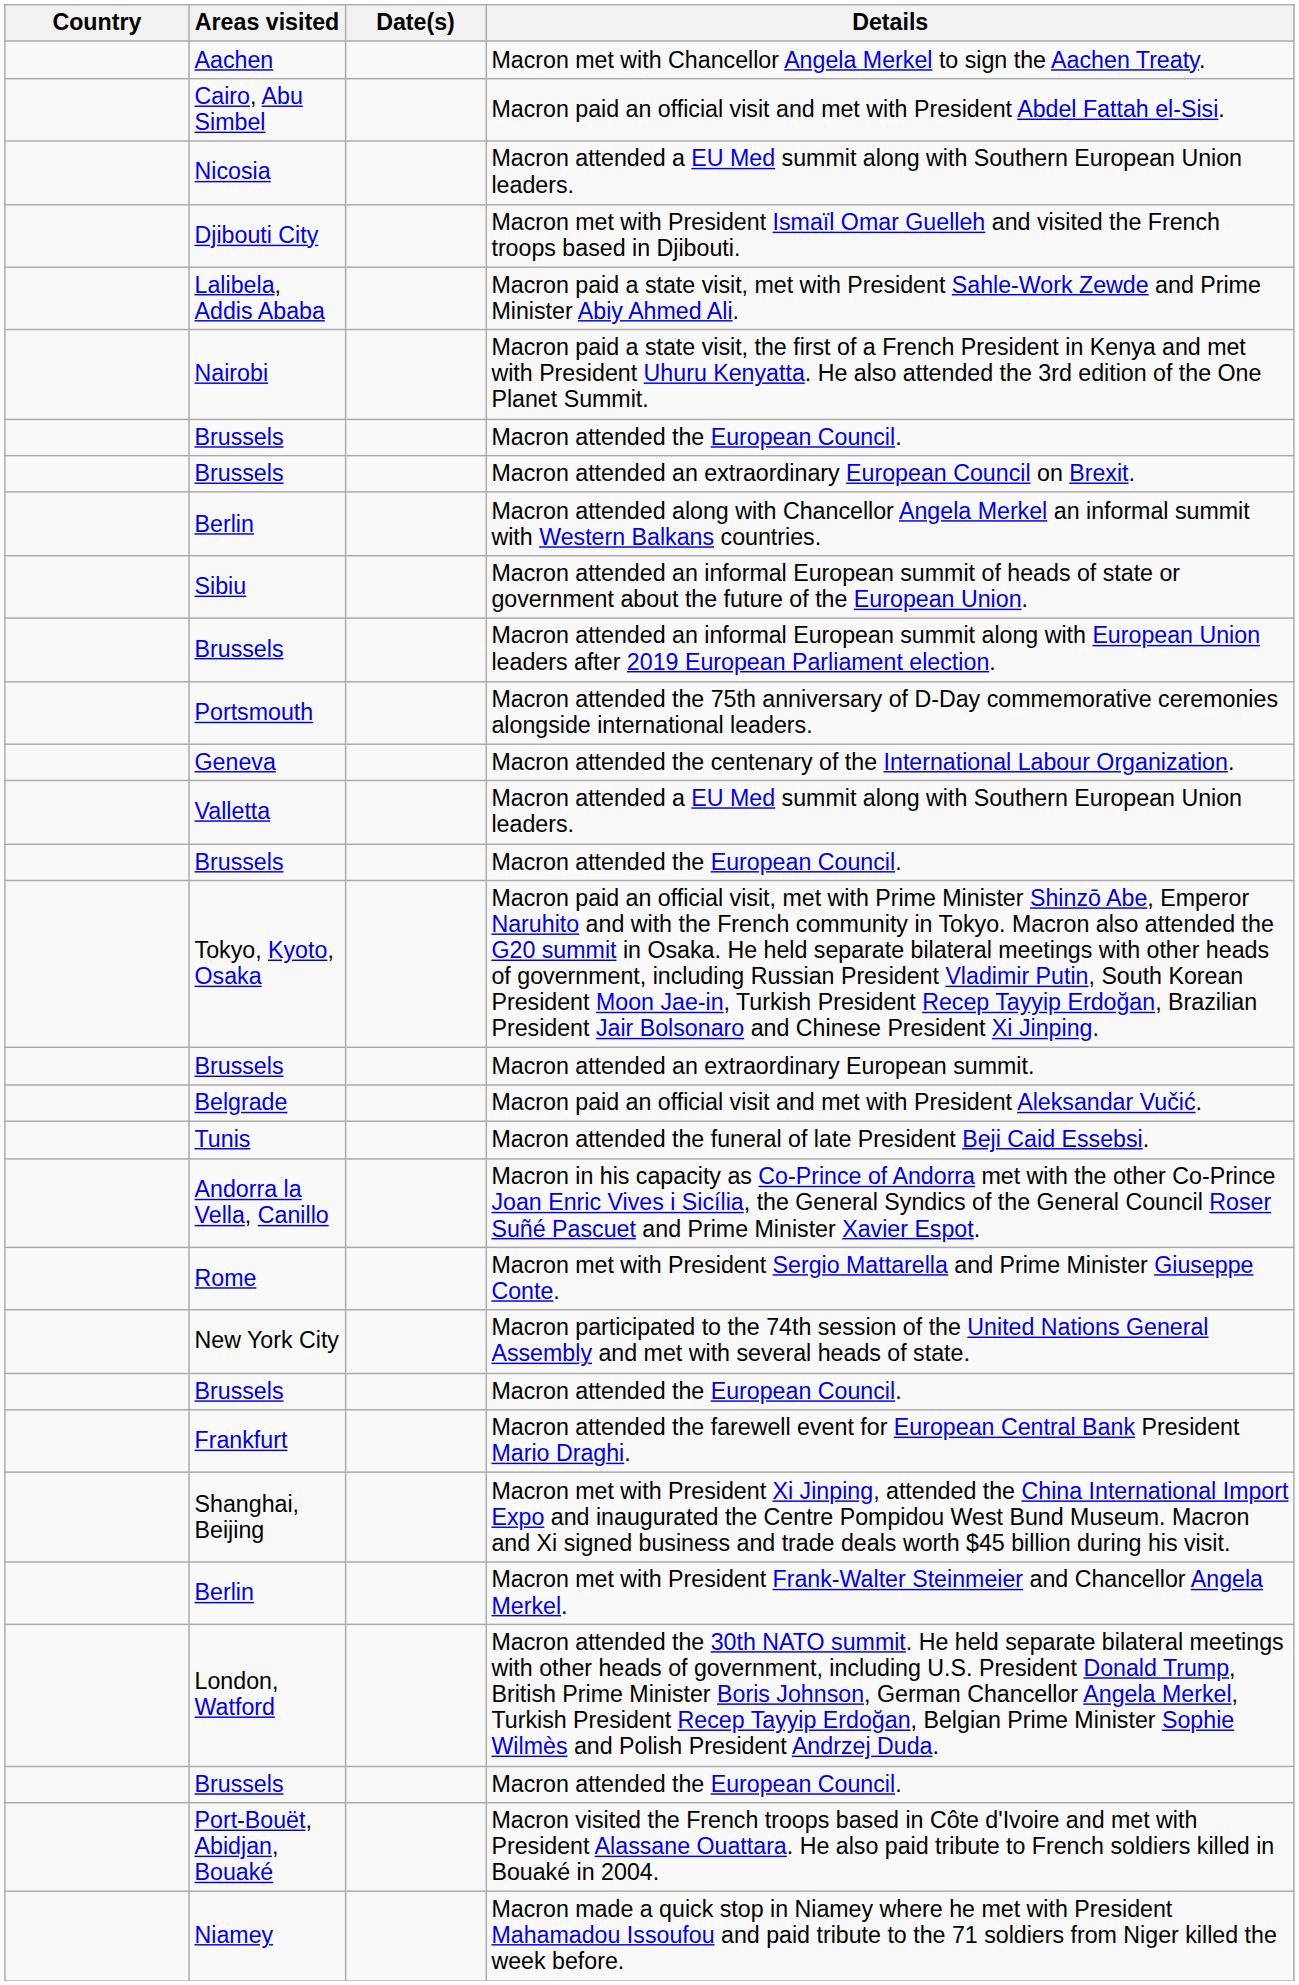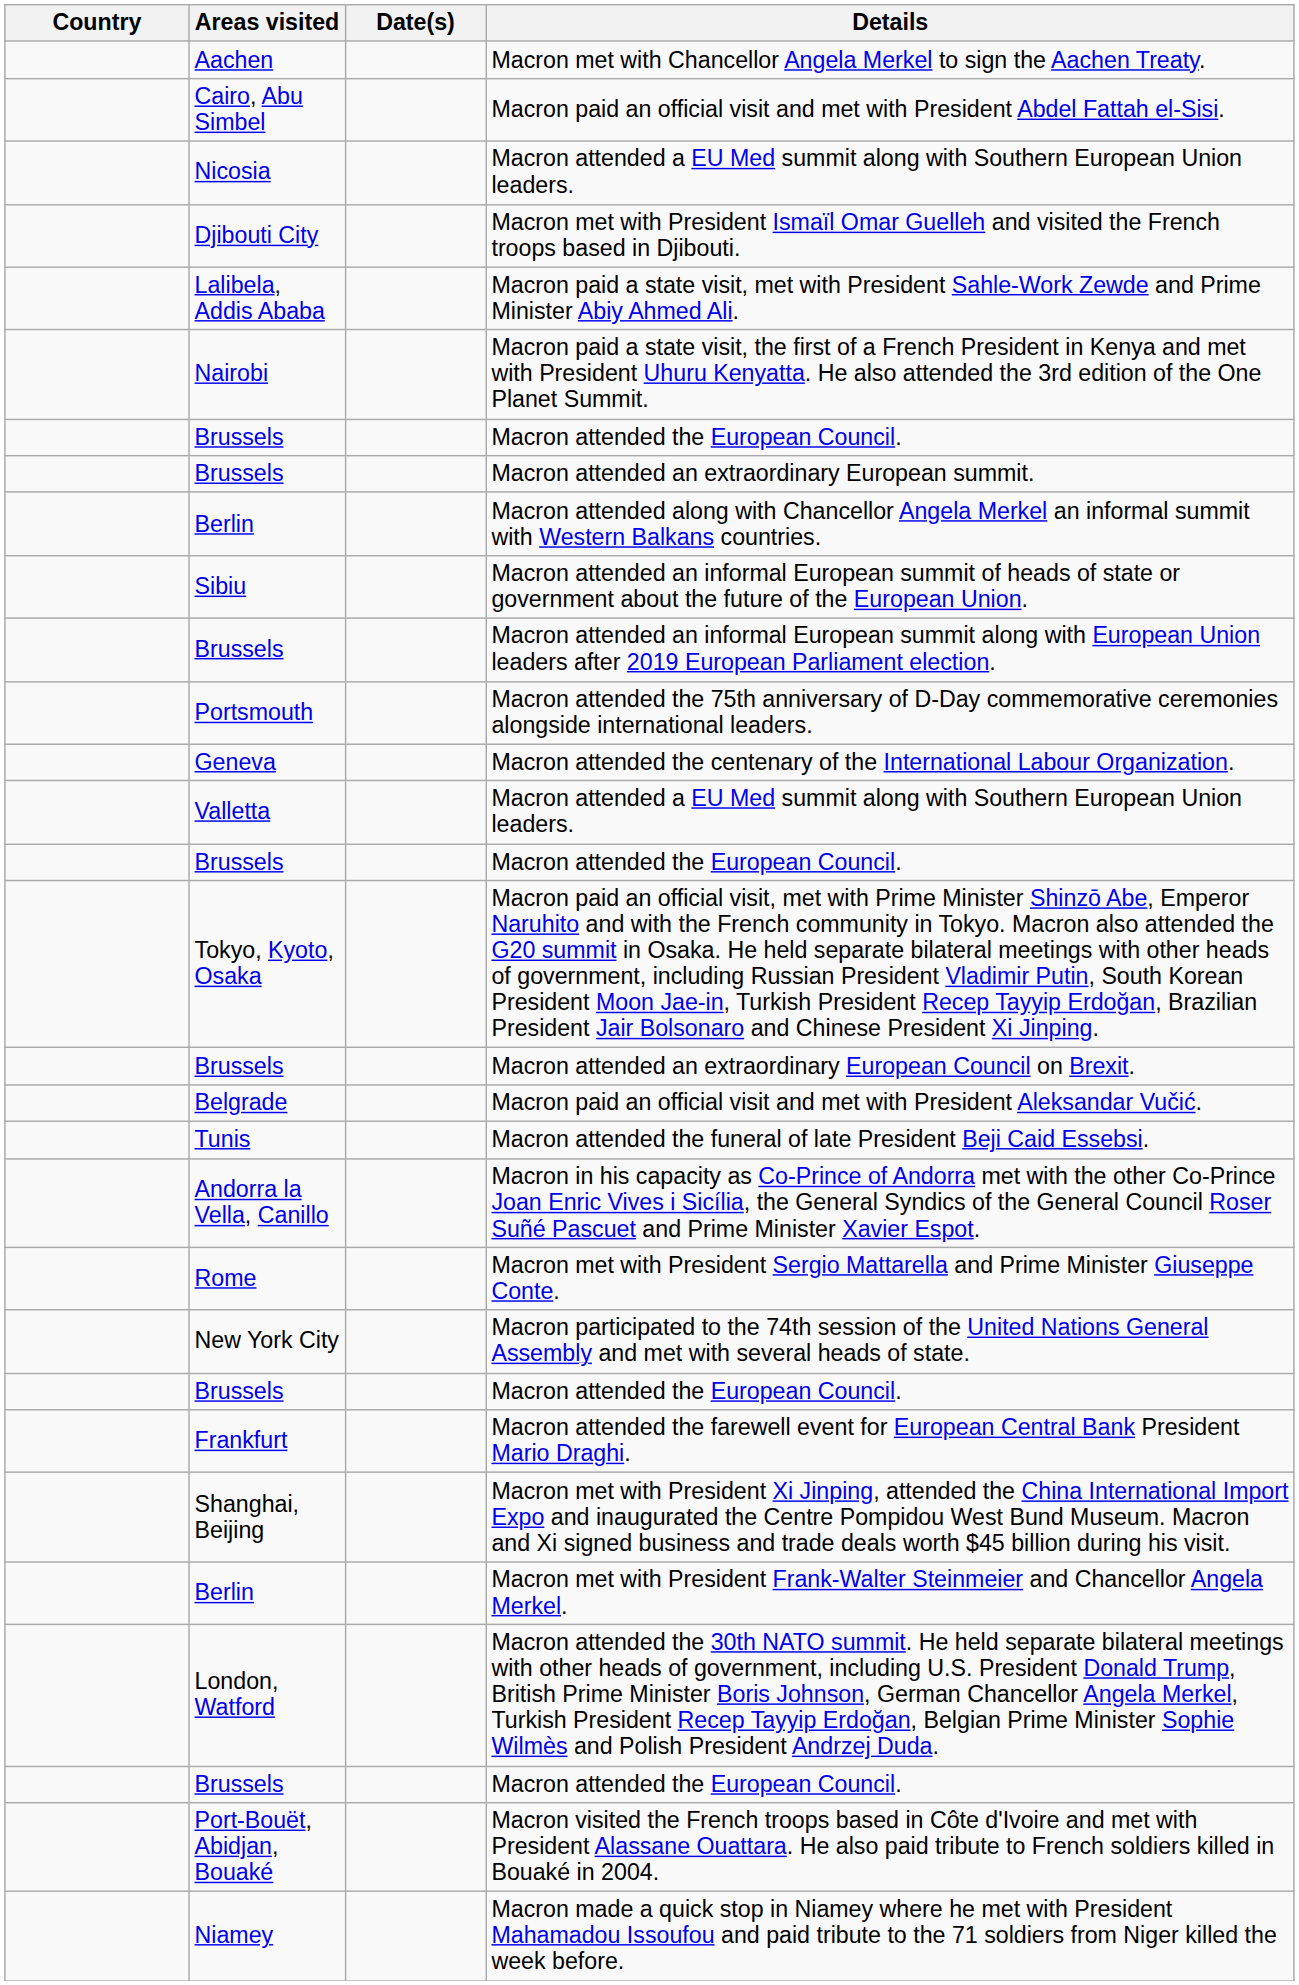rows swapped: Macron attended an extraordinary European Council on Brexit. <-> Macron attended an extraordinary European summit.
